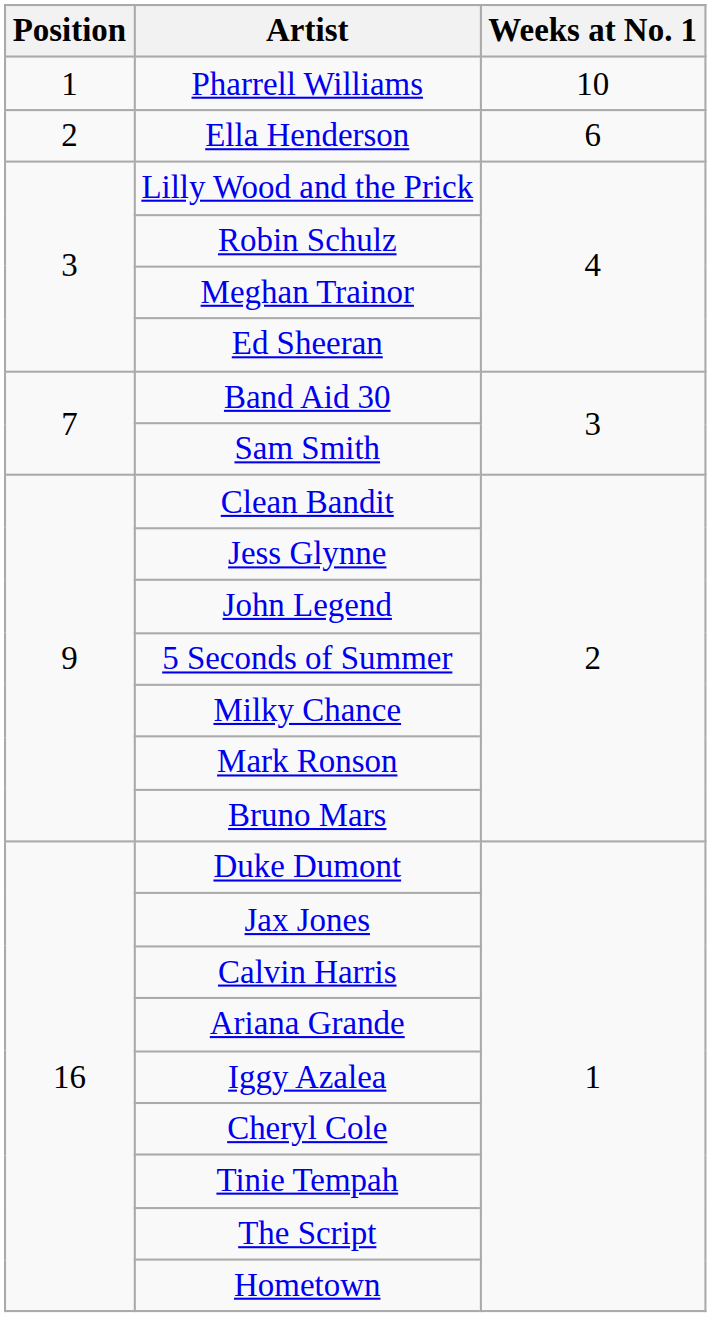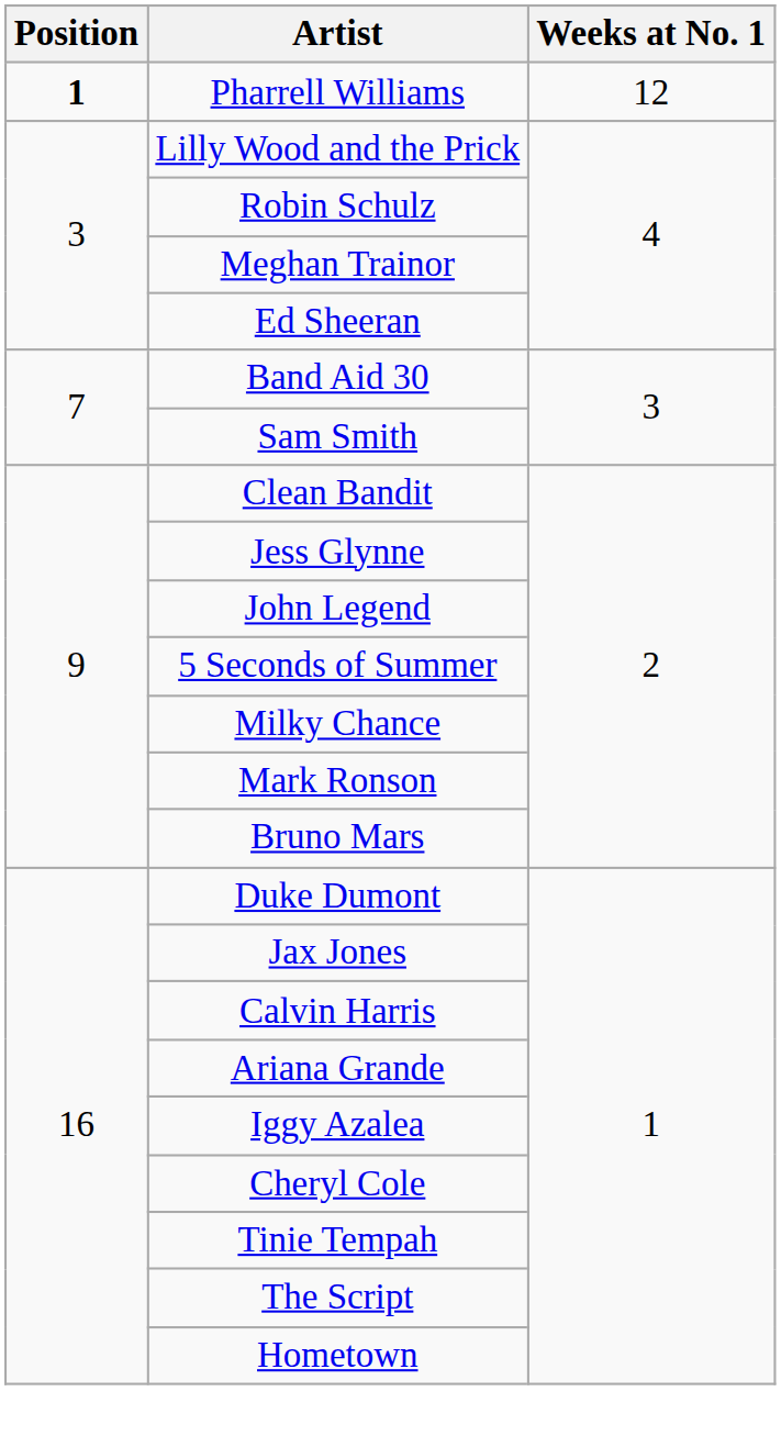Pharrell Williams | Position: normal -> bold
Pharrell Williams | Weeks at No. 1: 10 -> 12
- row: 2 | Ella Henderson | 6
